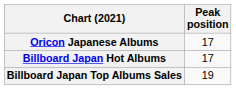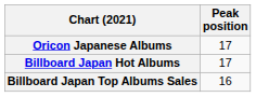Billboard Japan Top Albums Sales | Peak position: 19 -> 16
